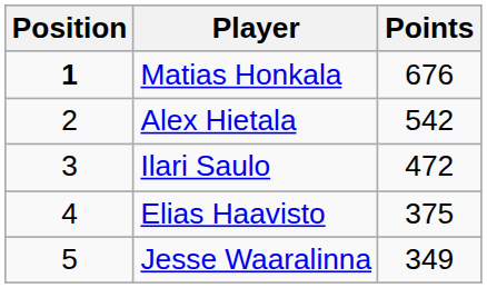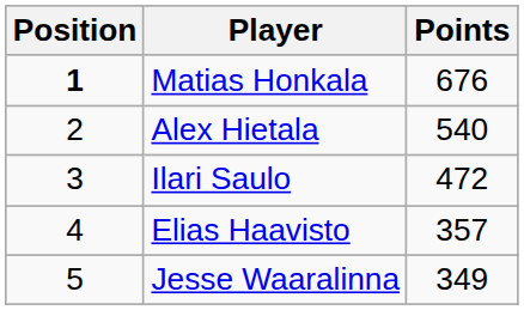Alex Hietala | Points: 542 -> 540
Elias Haavisto | Points: 375 -> 357
